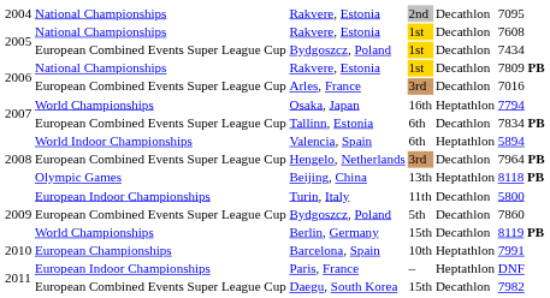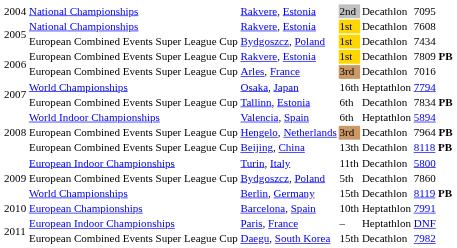2006 / Rakvere, Estonia | column 2: National Championships -> European Combined Events Super League Cup
Beijing, China | column 2: Olympic Games -> European Combined Events Super League Cup
Beijing, China | column 5: Heptathlon -> Decathlon
